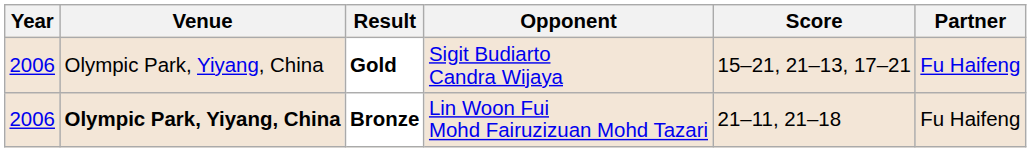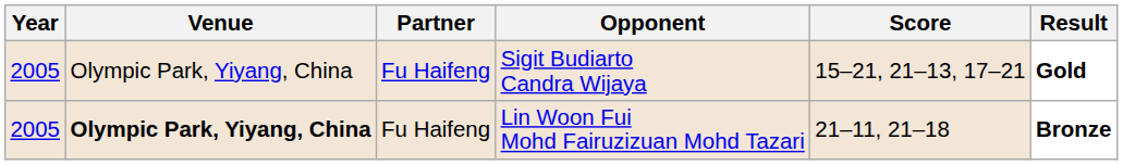columns swapped: Partner <-> Result
Sigit Budiarto Candra Wijaya | Year: 2006 -> 2005
Lin Woon Fui Mohd Fairuzizuan Mohd Tazari | Year: 2006 -> 2005
